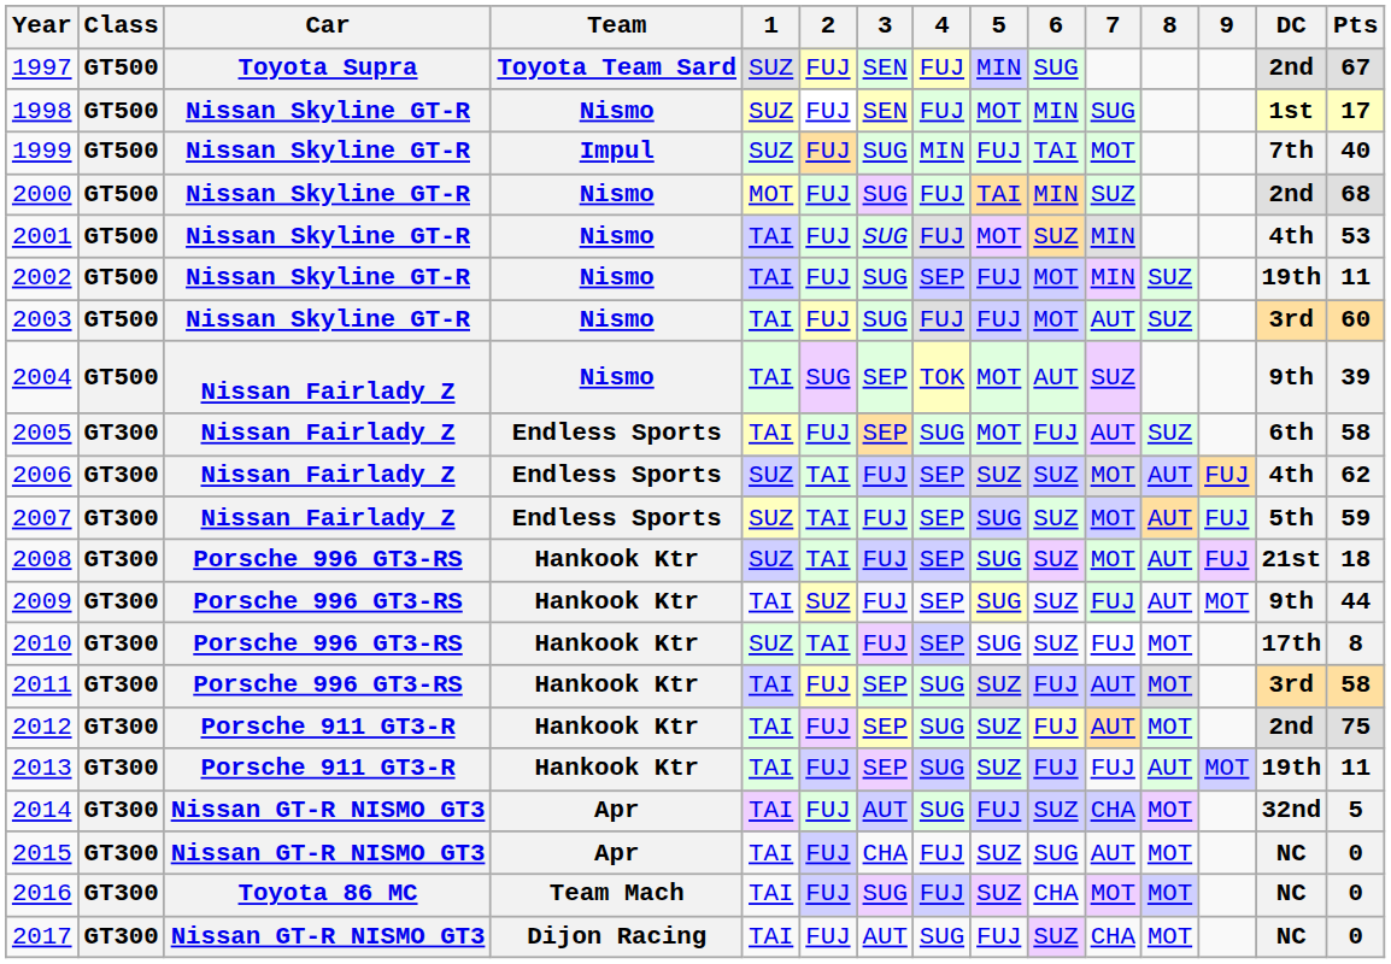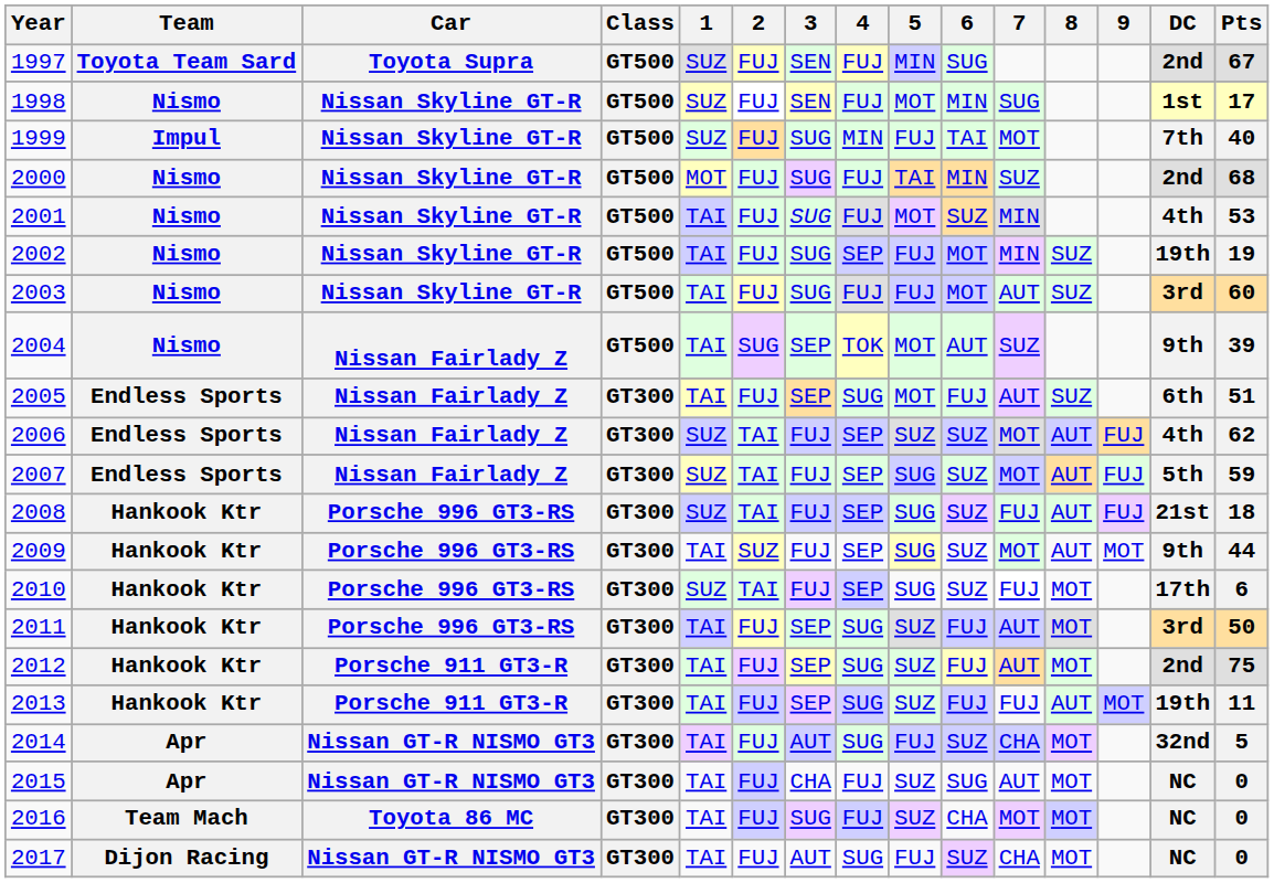columns swapped: Team <-> Class
2002 | Pts: 11 -> 19
2005 | Pts: 58 -> 51
2008 | 7: MOT -> FUJ
2009 | 7: FUJ -> MOT
2010 | Pts: 8 -> 6
2011 | Pts: 58 -> 50
